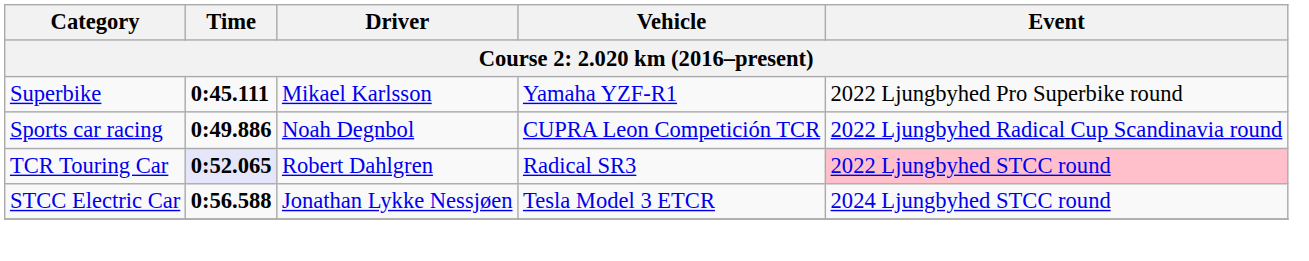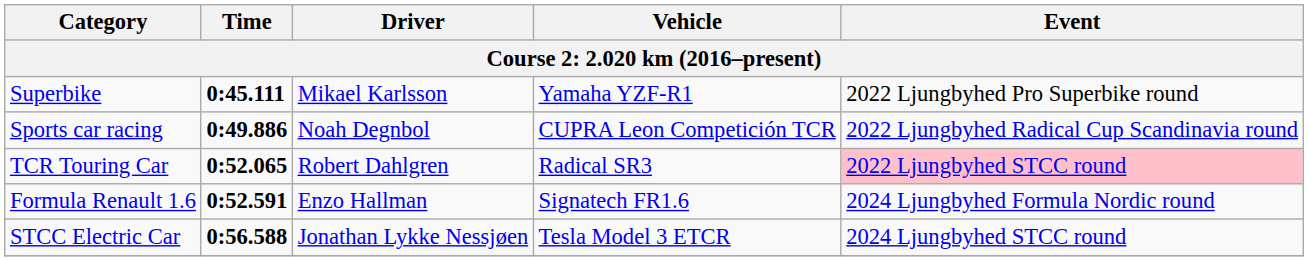TCR Touring Car | Time: lavender background -> no background
+ row: Formula Renault 1.6 | 0:52.591 | Enzo Hallman | Signatech FR1.6 | 2024 Ljungbyhed Formula Nordic round
